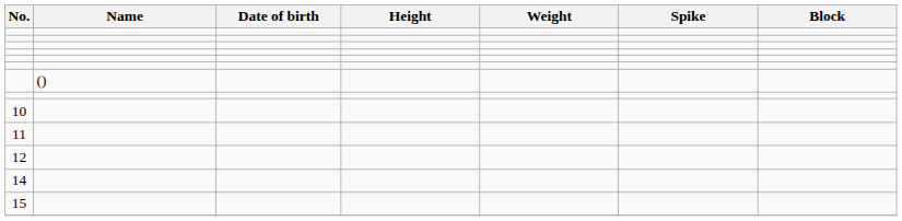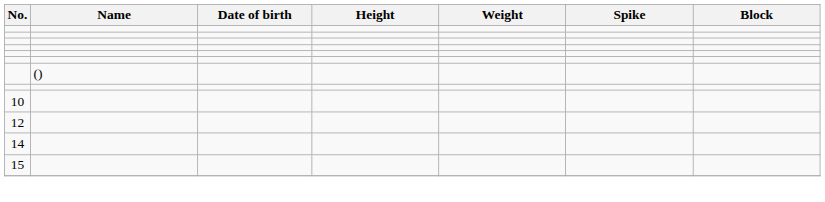- row: 11
